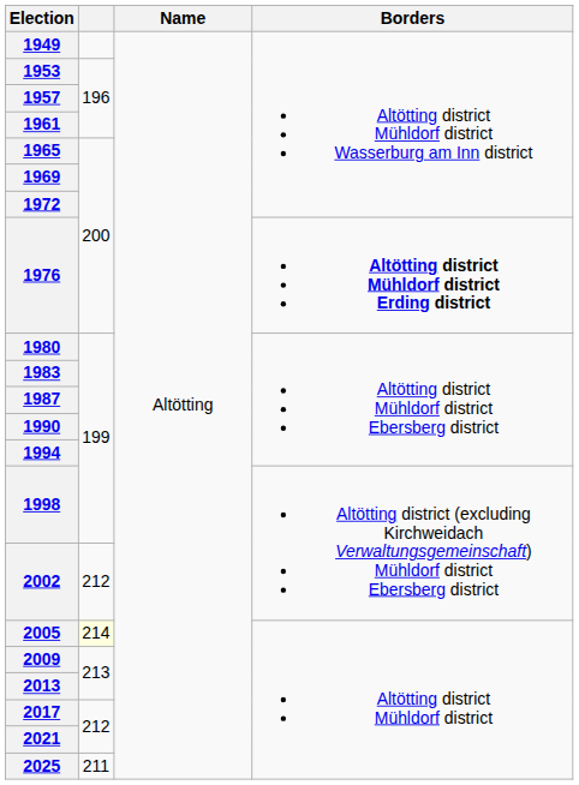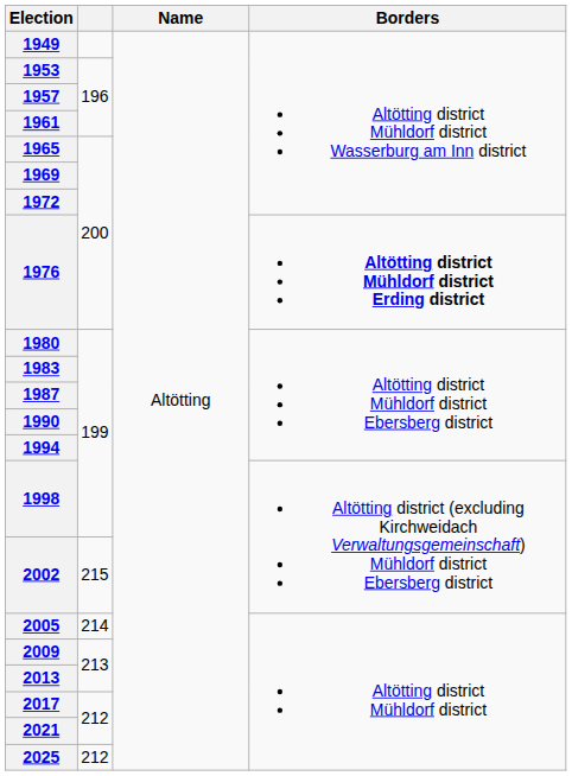2002 | column 2: 212 -> 215
2005 | column 2: lightyellow background -> no background
2025 | column 2: 211 -> 212
